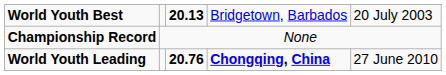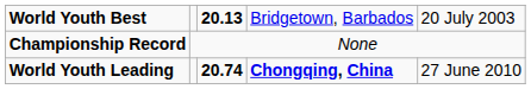World Youth Leading | column 3: 20.76 -> 20.74
